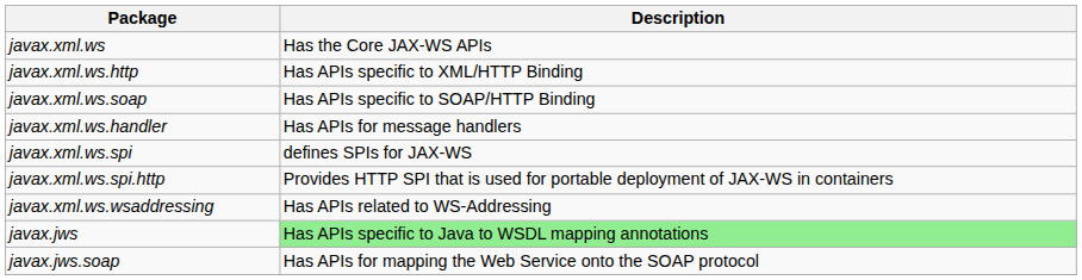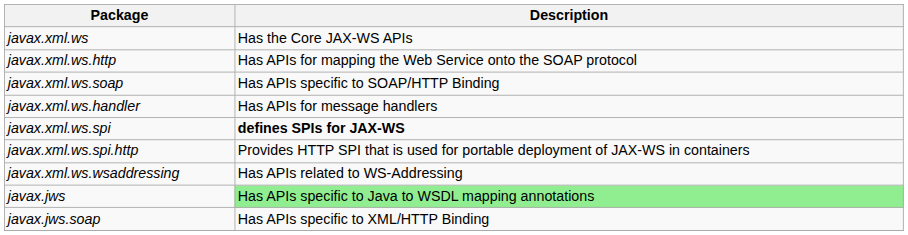javax.xml.ws.http | Description: Has APIs specific to XML/HTTP Binding -> Has APIs for mapping the Web Service onto the SOAP protocol
javax.xml.ws.spi | Description: normal -> bold
javax.jws.soap | Description: Has APIs for mapping the Web Service onto the SOAP protocol -> Has APIs specific to XML/HTTP Binding
